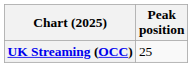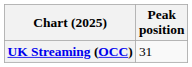UK Streaming (OCC) | Peak position: 25 -> 31
